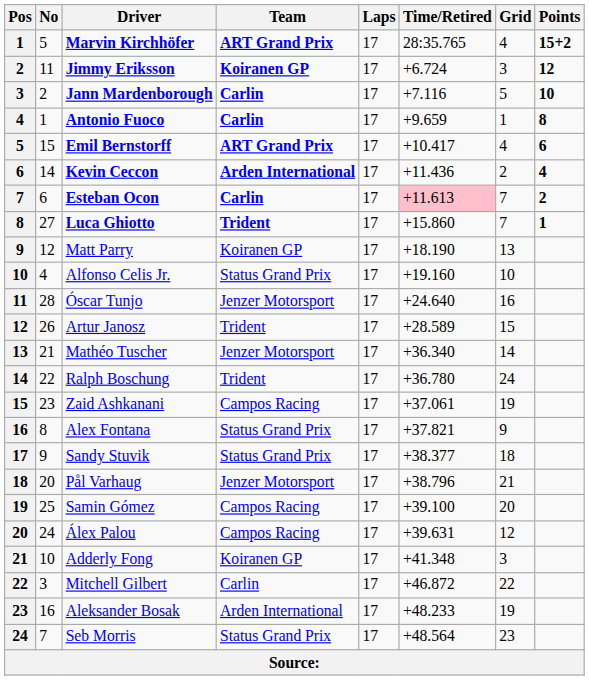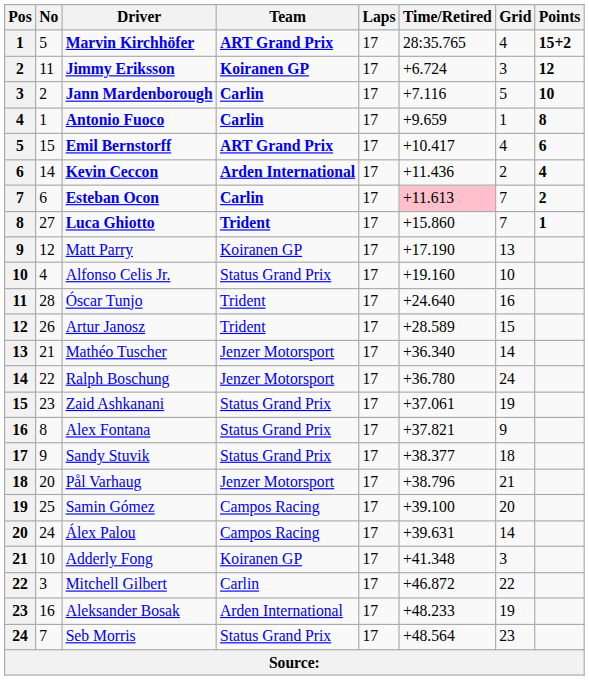Matt Parry | Time/Retired: +18.190 -> +17.190
Óscar Tunjo | Team: Jenzer Motorsport -> Trident
Ralph Boschung | Team: Trident -> Jenzer Motorsport
Zaid Ashkanani | Team: Campos Racing -> Status Grand Prix
Álex Palou | Grid: 12 -> 14
